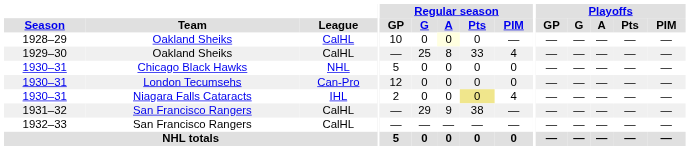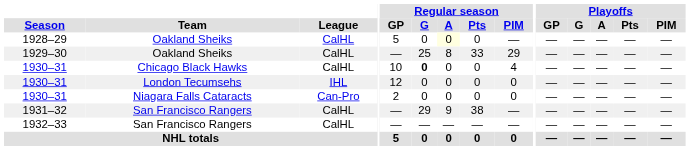1928–29 | Regular season / GP: 10 -> 5
1929–30 | Regular season / PIM: 4 -> 29
1930–31 / Chicago Black Hawks | League: NHL -> CalHL
1930–31 / Chicago Black Hawks | Regular season / GP: 5 -> 10
1930–31 / Chicago Black Hawks | Regular season / G: normal -> bold
1930–31 / Chicago Black Hawks | Regular season / PIM: 0 -> 4
1930–31 / London Tecumsehs | League: Can-Pro -> IHL
1930–31 / Niagara Falls Cataracts | League: IHL -> Can-Pro
1930–31 / Niagara Falls Cataracts | Regular season / Pts: khaki background -> no background
1930–31 / Niagara Falls Cataracts | Regular season / PIM: 4 -> 0
